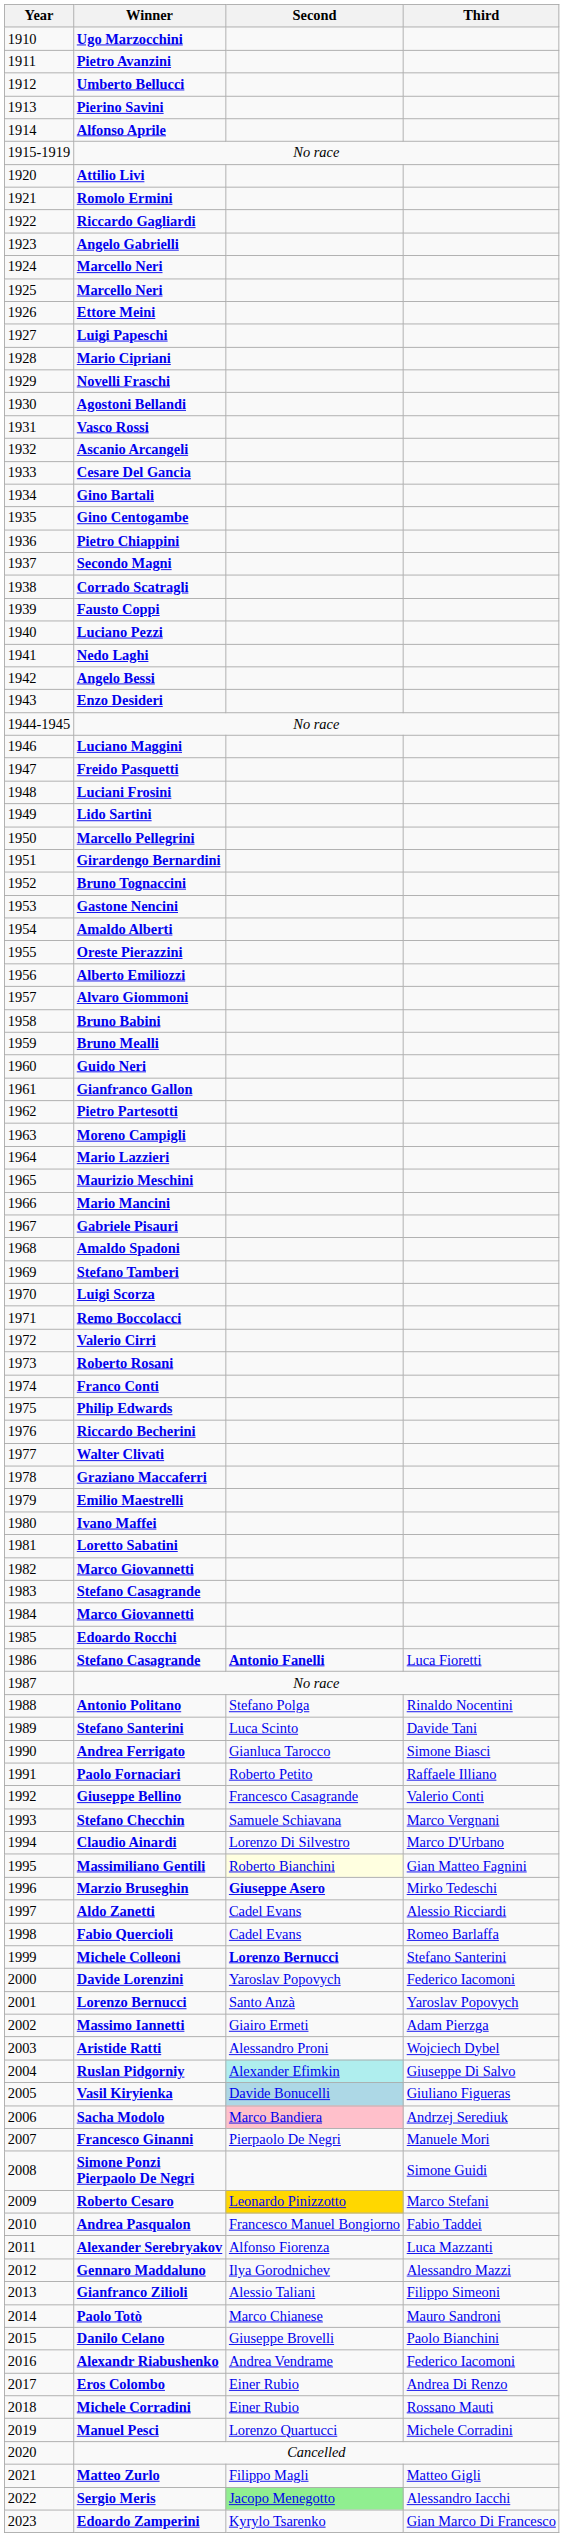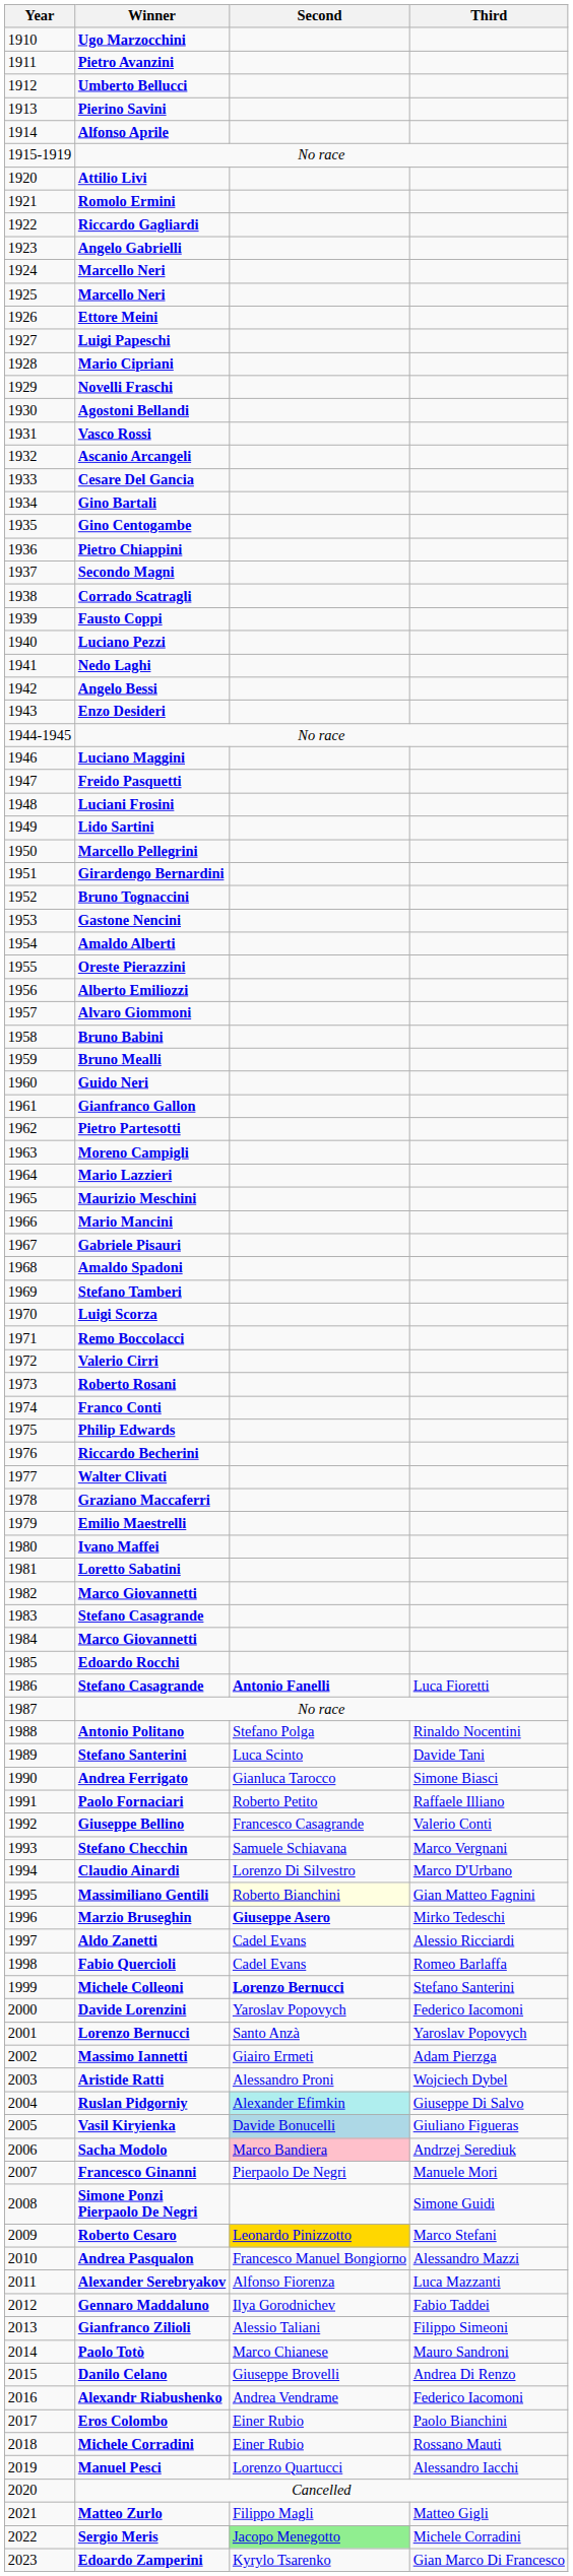Andrea Pasqualon | Third: Fabio Taddei -> Alessandro Mazzi
Gennaro Maddaluno | Third: Alessandro Mazzi -> Fabio Taddei
Danilo Celano | Third: Paolo Bianchini -> Andrea Di Renzo
Eros Colombo | Third: Andrea Di Renzo -> Paolo Bianchini
Manuel Pesci | Third: Michele Corradini -> Alessandro Iacchi
Sergio Meris | Third: Alessandro Iacchi -> Michele Corradini
